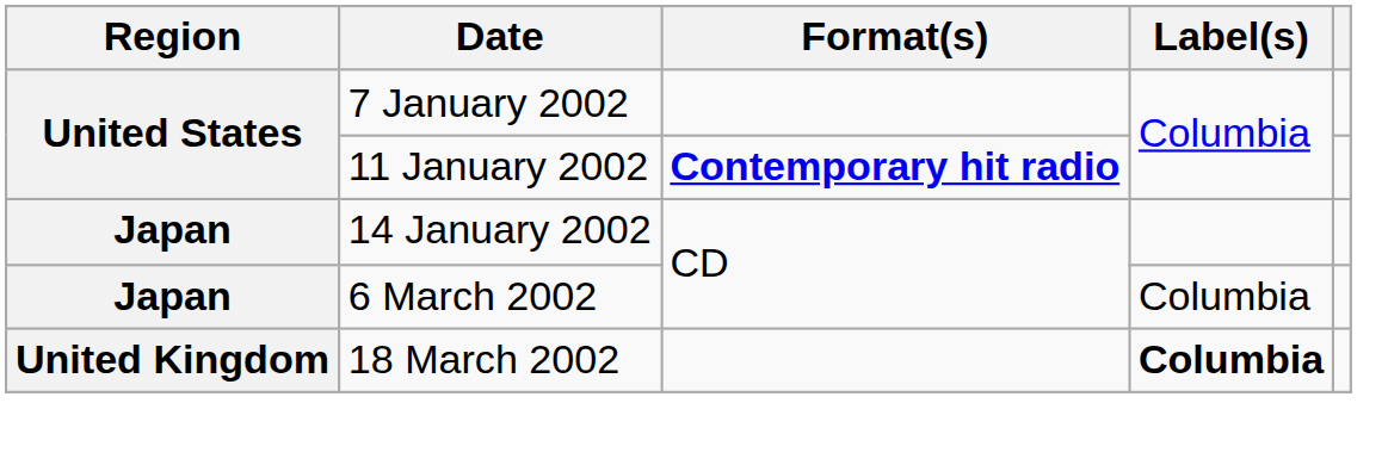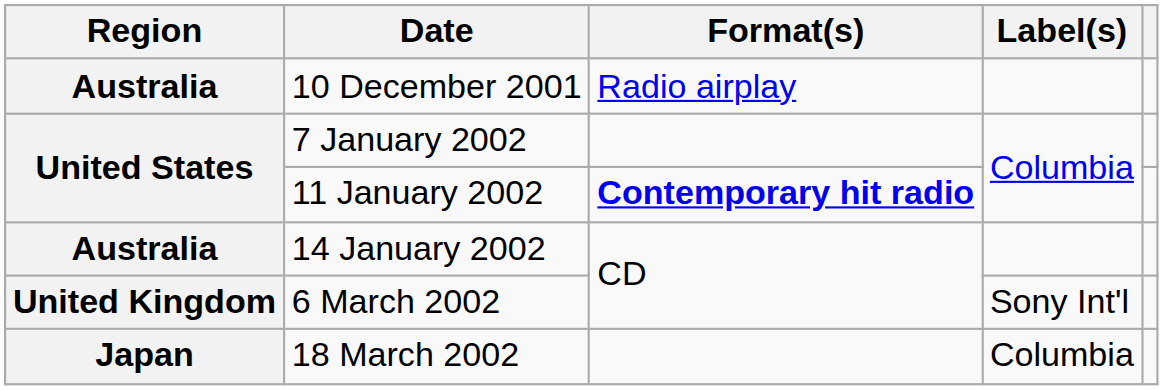+ row: Australia | 10 December 2001 | Radio airplay
14 January 2002 | Region: Japan -> Australia
6 March 2002 | Region: Japan -> United Kingdom
6 March 2002 | Label(s): Columbia -> Sony Int'l
18 March 2002 | Region: United Kingdom -> Japan
18 March 2002 | Label(s): bold -> normal
